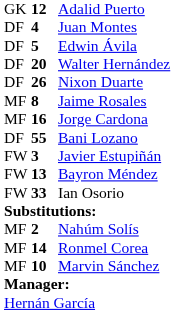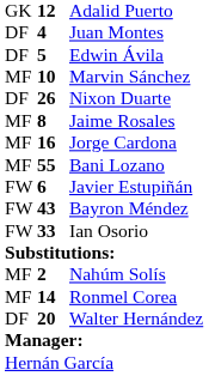rows swapped: Walter Hernández <-> Marvin Sánchez
Bani Lozano | column 1: DF -> MF
Javier Estupiñán | column 2: 3 -> 6
Bayron Méndez | column 2: 13 -> 43
